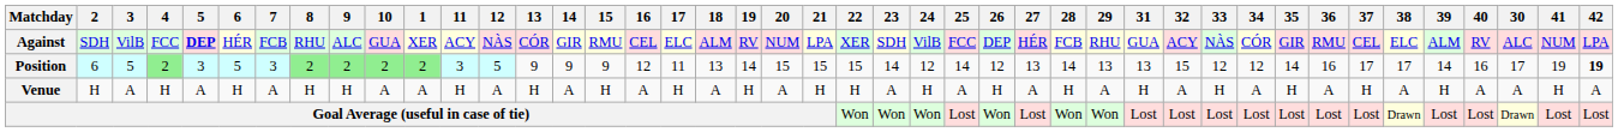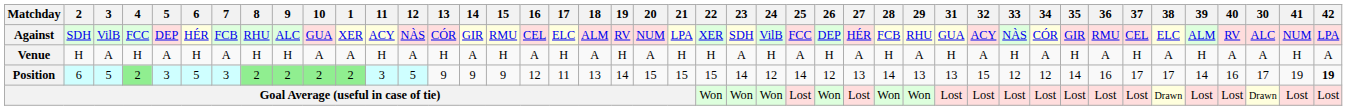Against | 5: bold -> normal
rows swapped: Venue <-> Position
